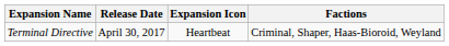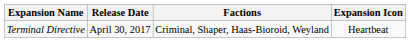columns swapped: Factions <-> Expansion Icon
